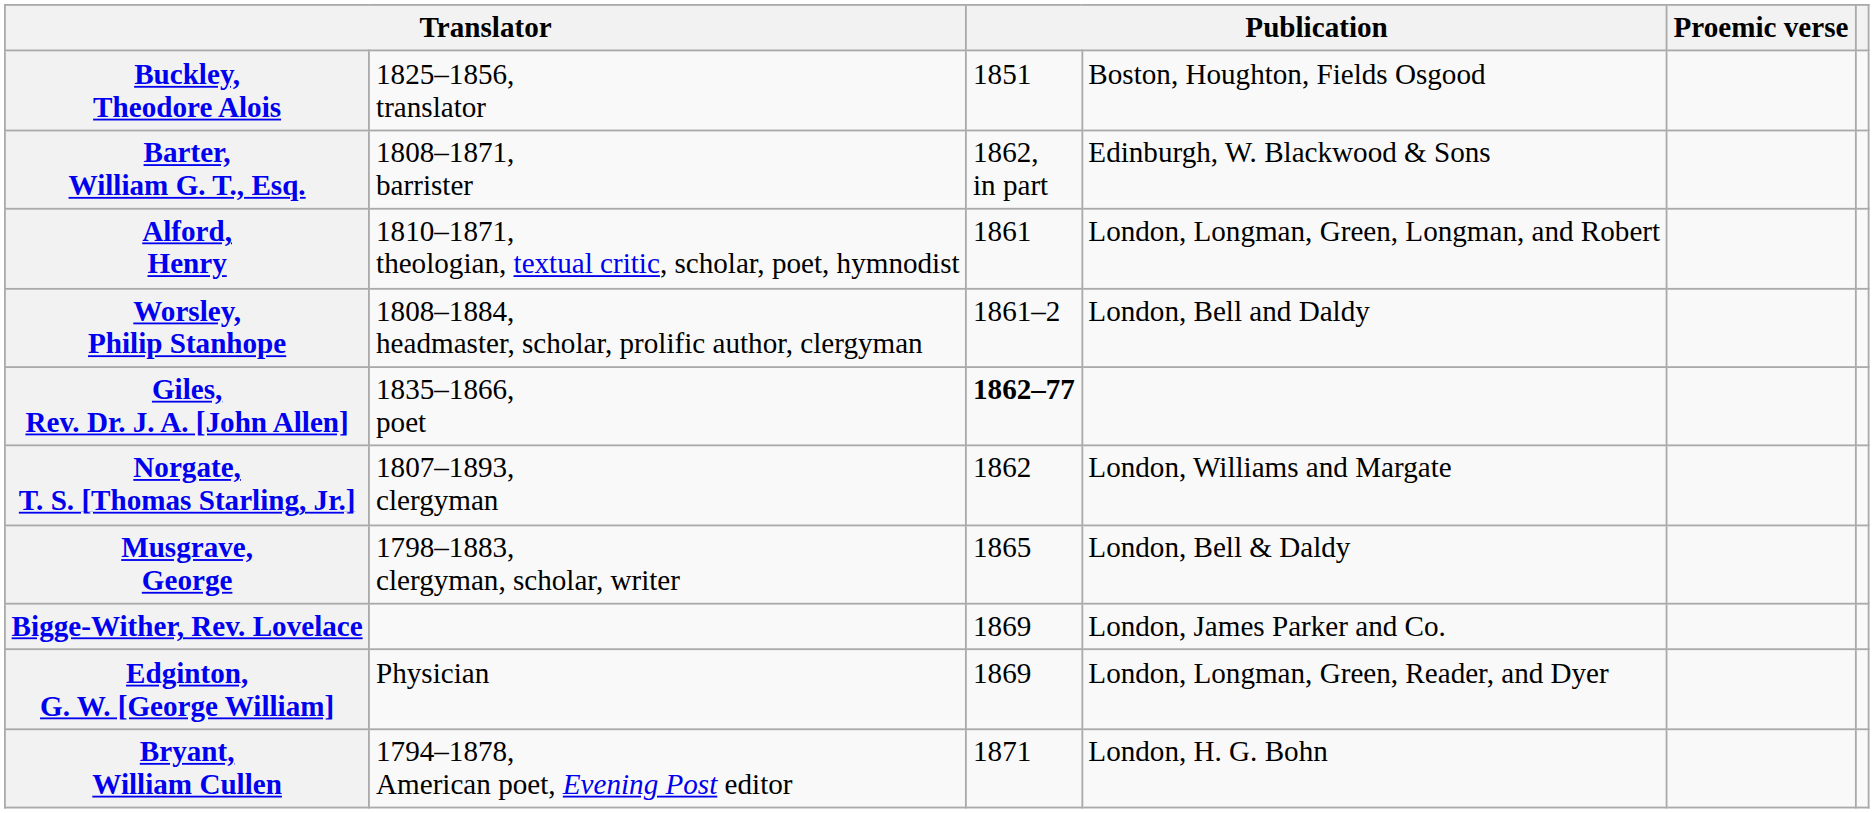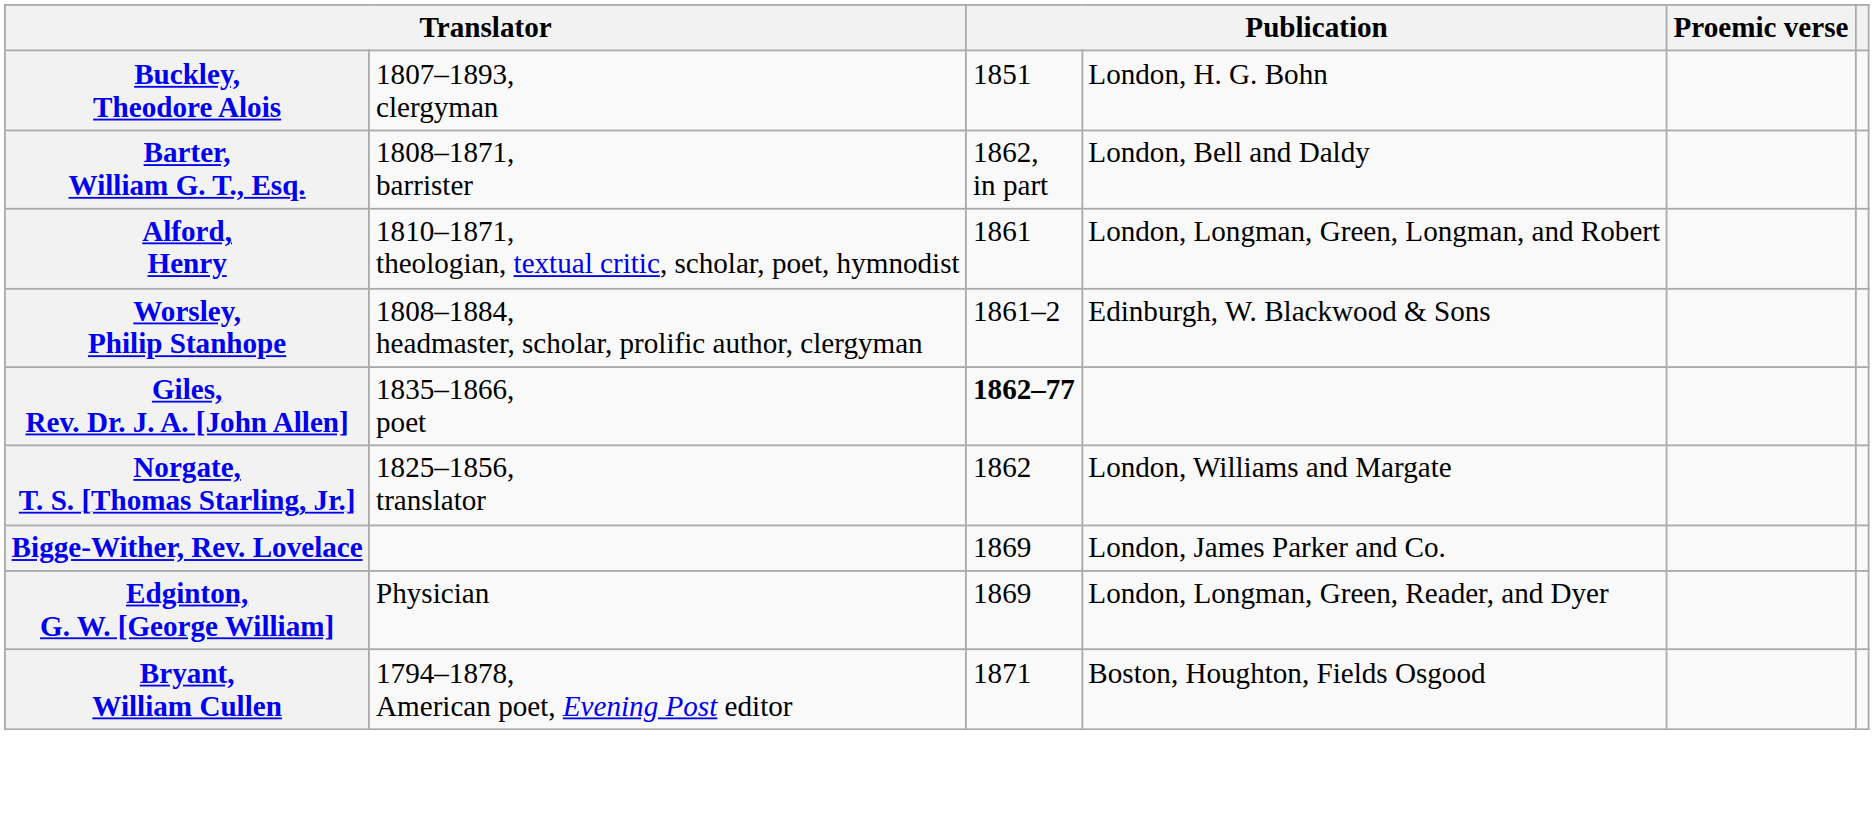Buckley, Theodore Alois | column 2: 1825–1856, translator -> 1807–1893, clergyman
Buckley, Theodore Alois | column 4: Boston, Houghton, Fields Osgood -> London, H. G. Bohn
Barter, William G. T., Esq. | column 4: Edinburgh, W. Blackwood & Sons -> London, Bell and Daldy
Worsley, Philip Stanhope | column 4: London, Bell and Daldy -> Edinburgh, W. Blackwood & Sons
Norgate, T. S. [Thomas Starling, Jr.] | column 2: 1807–1893, clergyman -> 1825–1856, translator
- row: Musgrave, George | 1798–1883, clergyman, scholar, writer | 1865 | London, Bell & Daldy
Bryant, William Cullen | column 4: London, H. G. Bohn -> Boston, Houghton, Fields Osgood
